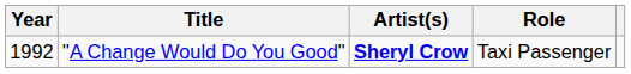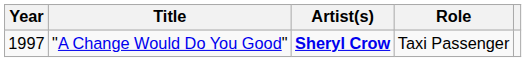"A Change Would Do You Good" | Year: 1992 -> 1997
